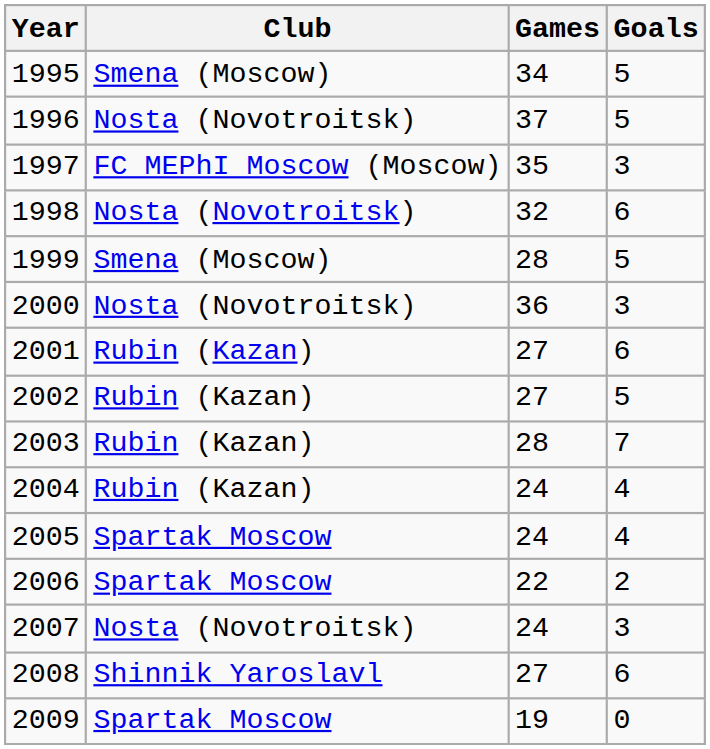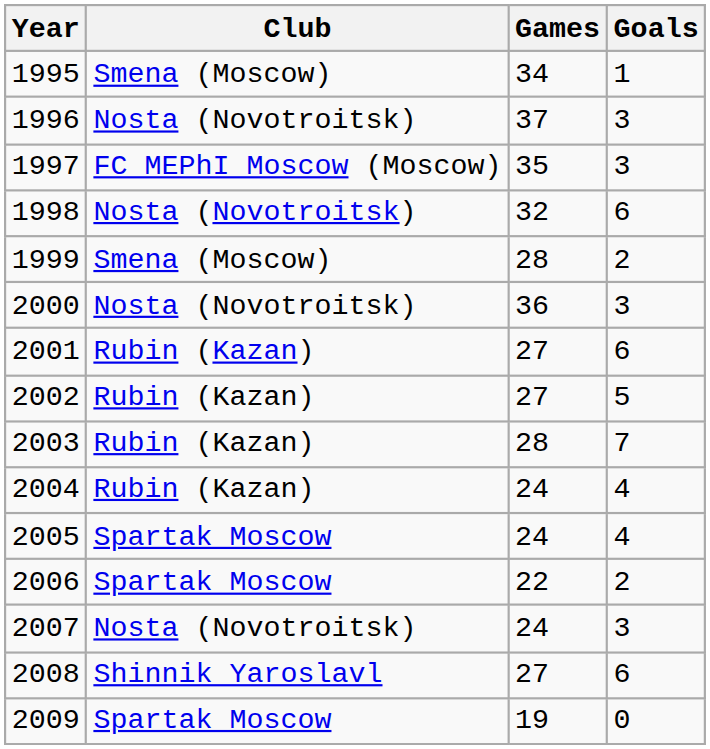1995 | Goals: 5 -> 1
1996 | Goals: 5 -> 3
1999 | Goals: 5 -> 2
